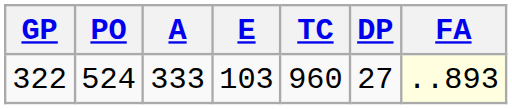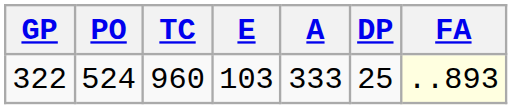columns swapped: A <-> TC
322 | DP: 27 -> 25
